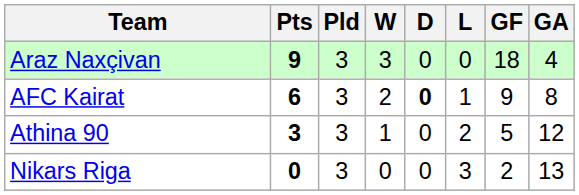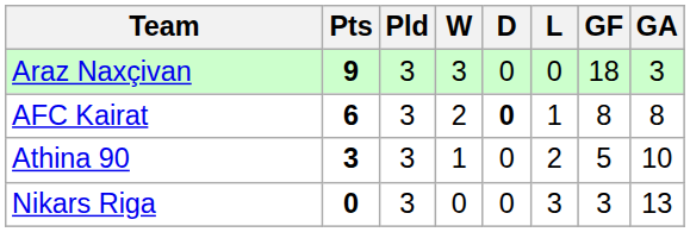Araz Naxçivan | GA: 4 -> 3
AFC Kairat | GF: 9 -> 8
Athina 90 | GA: 12 -> 10
Nikars Riga | GF: 2 -> 3
